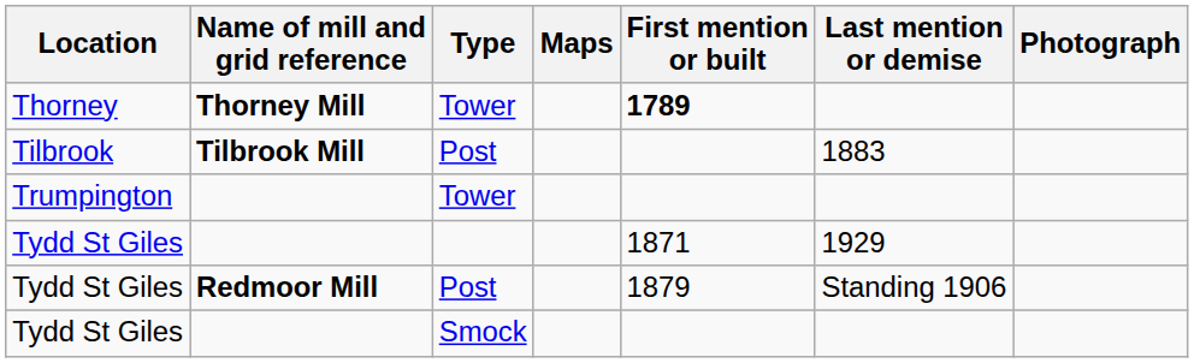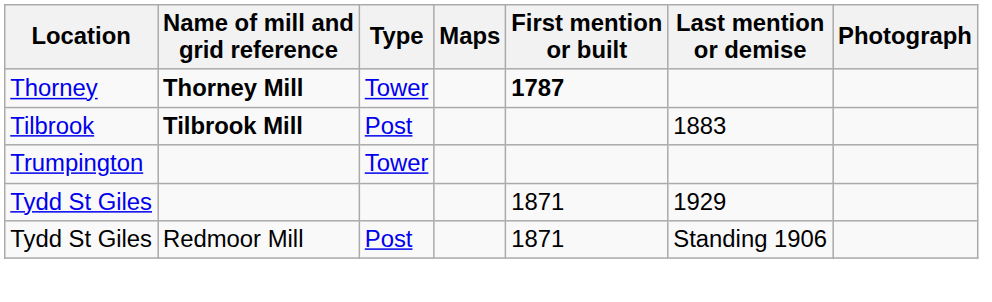Thorney | First mention or built: 1789 -> 1787
Tydd St Giles / Post | Name of mill and grid reference: bold -> normal
Tydd St Giles / Post | First mention or built: 1879 -> 1871
- row: Tydd St Giles | Smock
